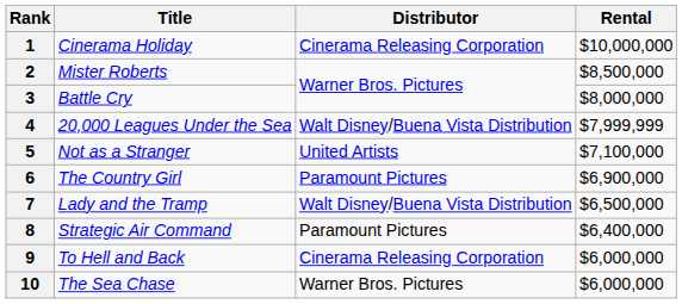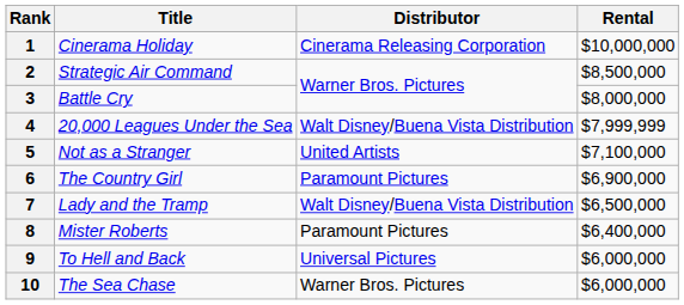2 | Title: Mister Roberts -> Strategic Air Command
8 | Title: Strategic Air Command -> Mister Roberts
9 | Distributor: Cinerama Releasing Corporation -> Universal Pictures
